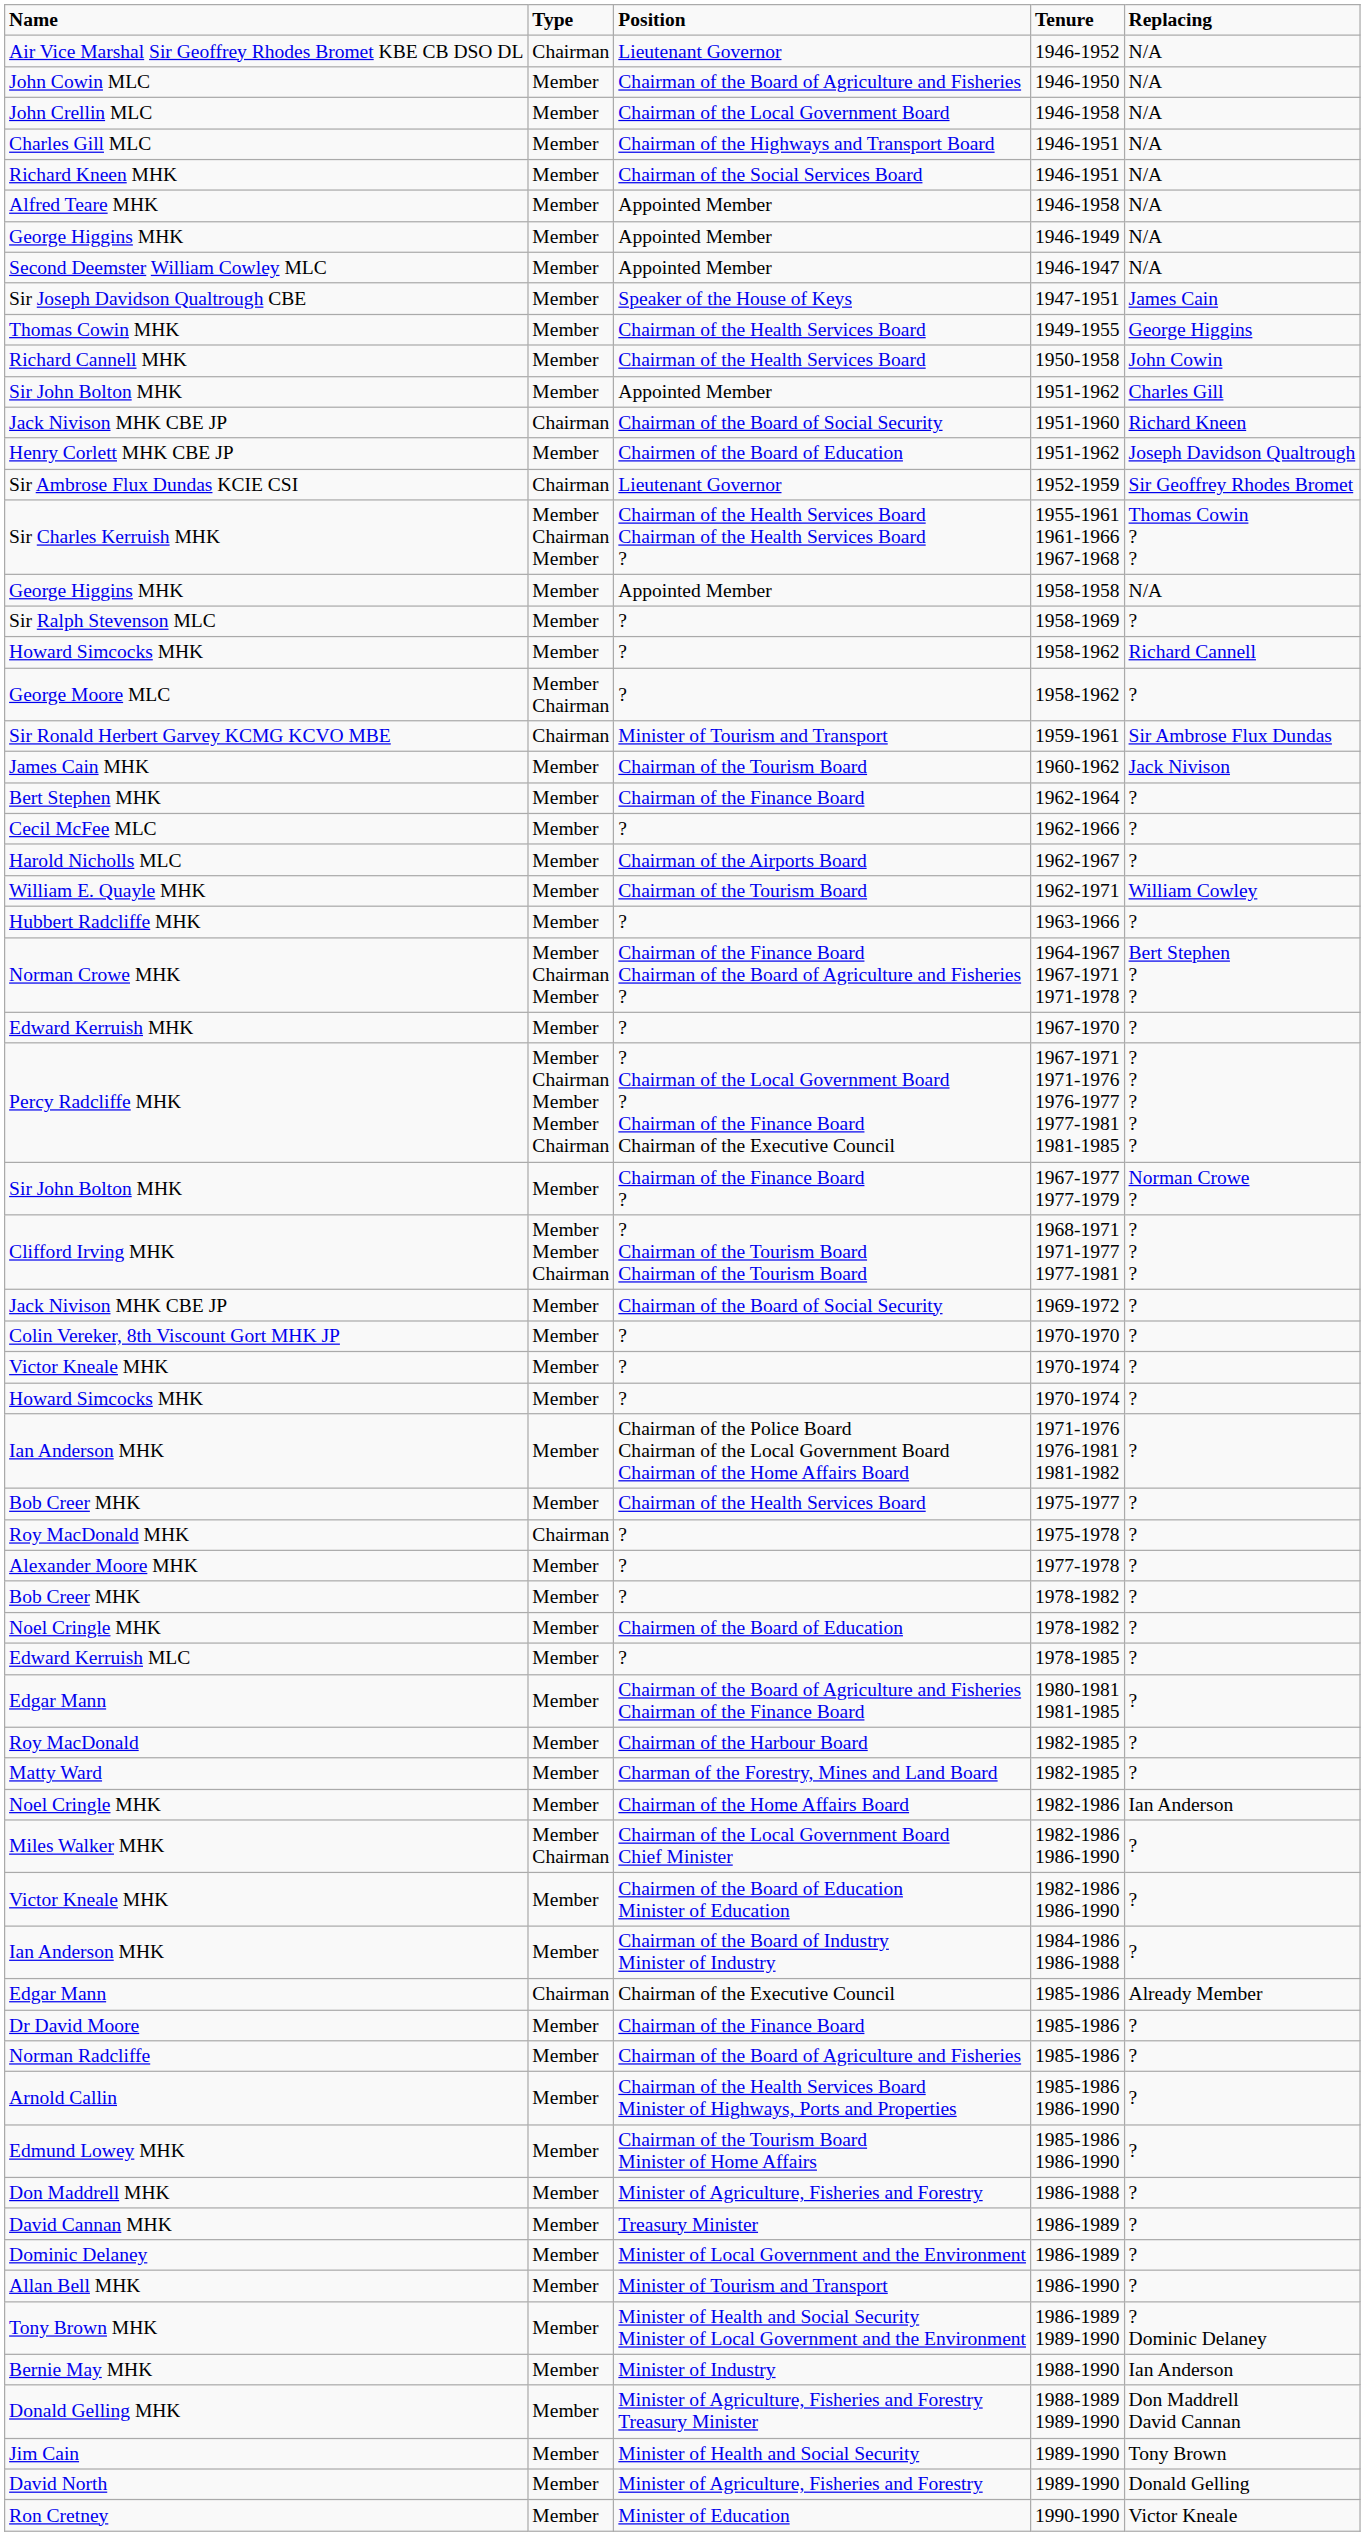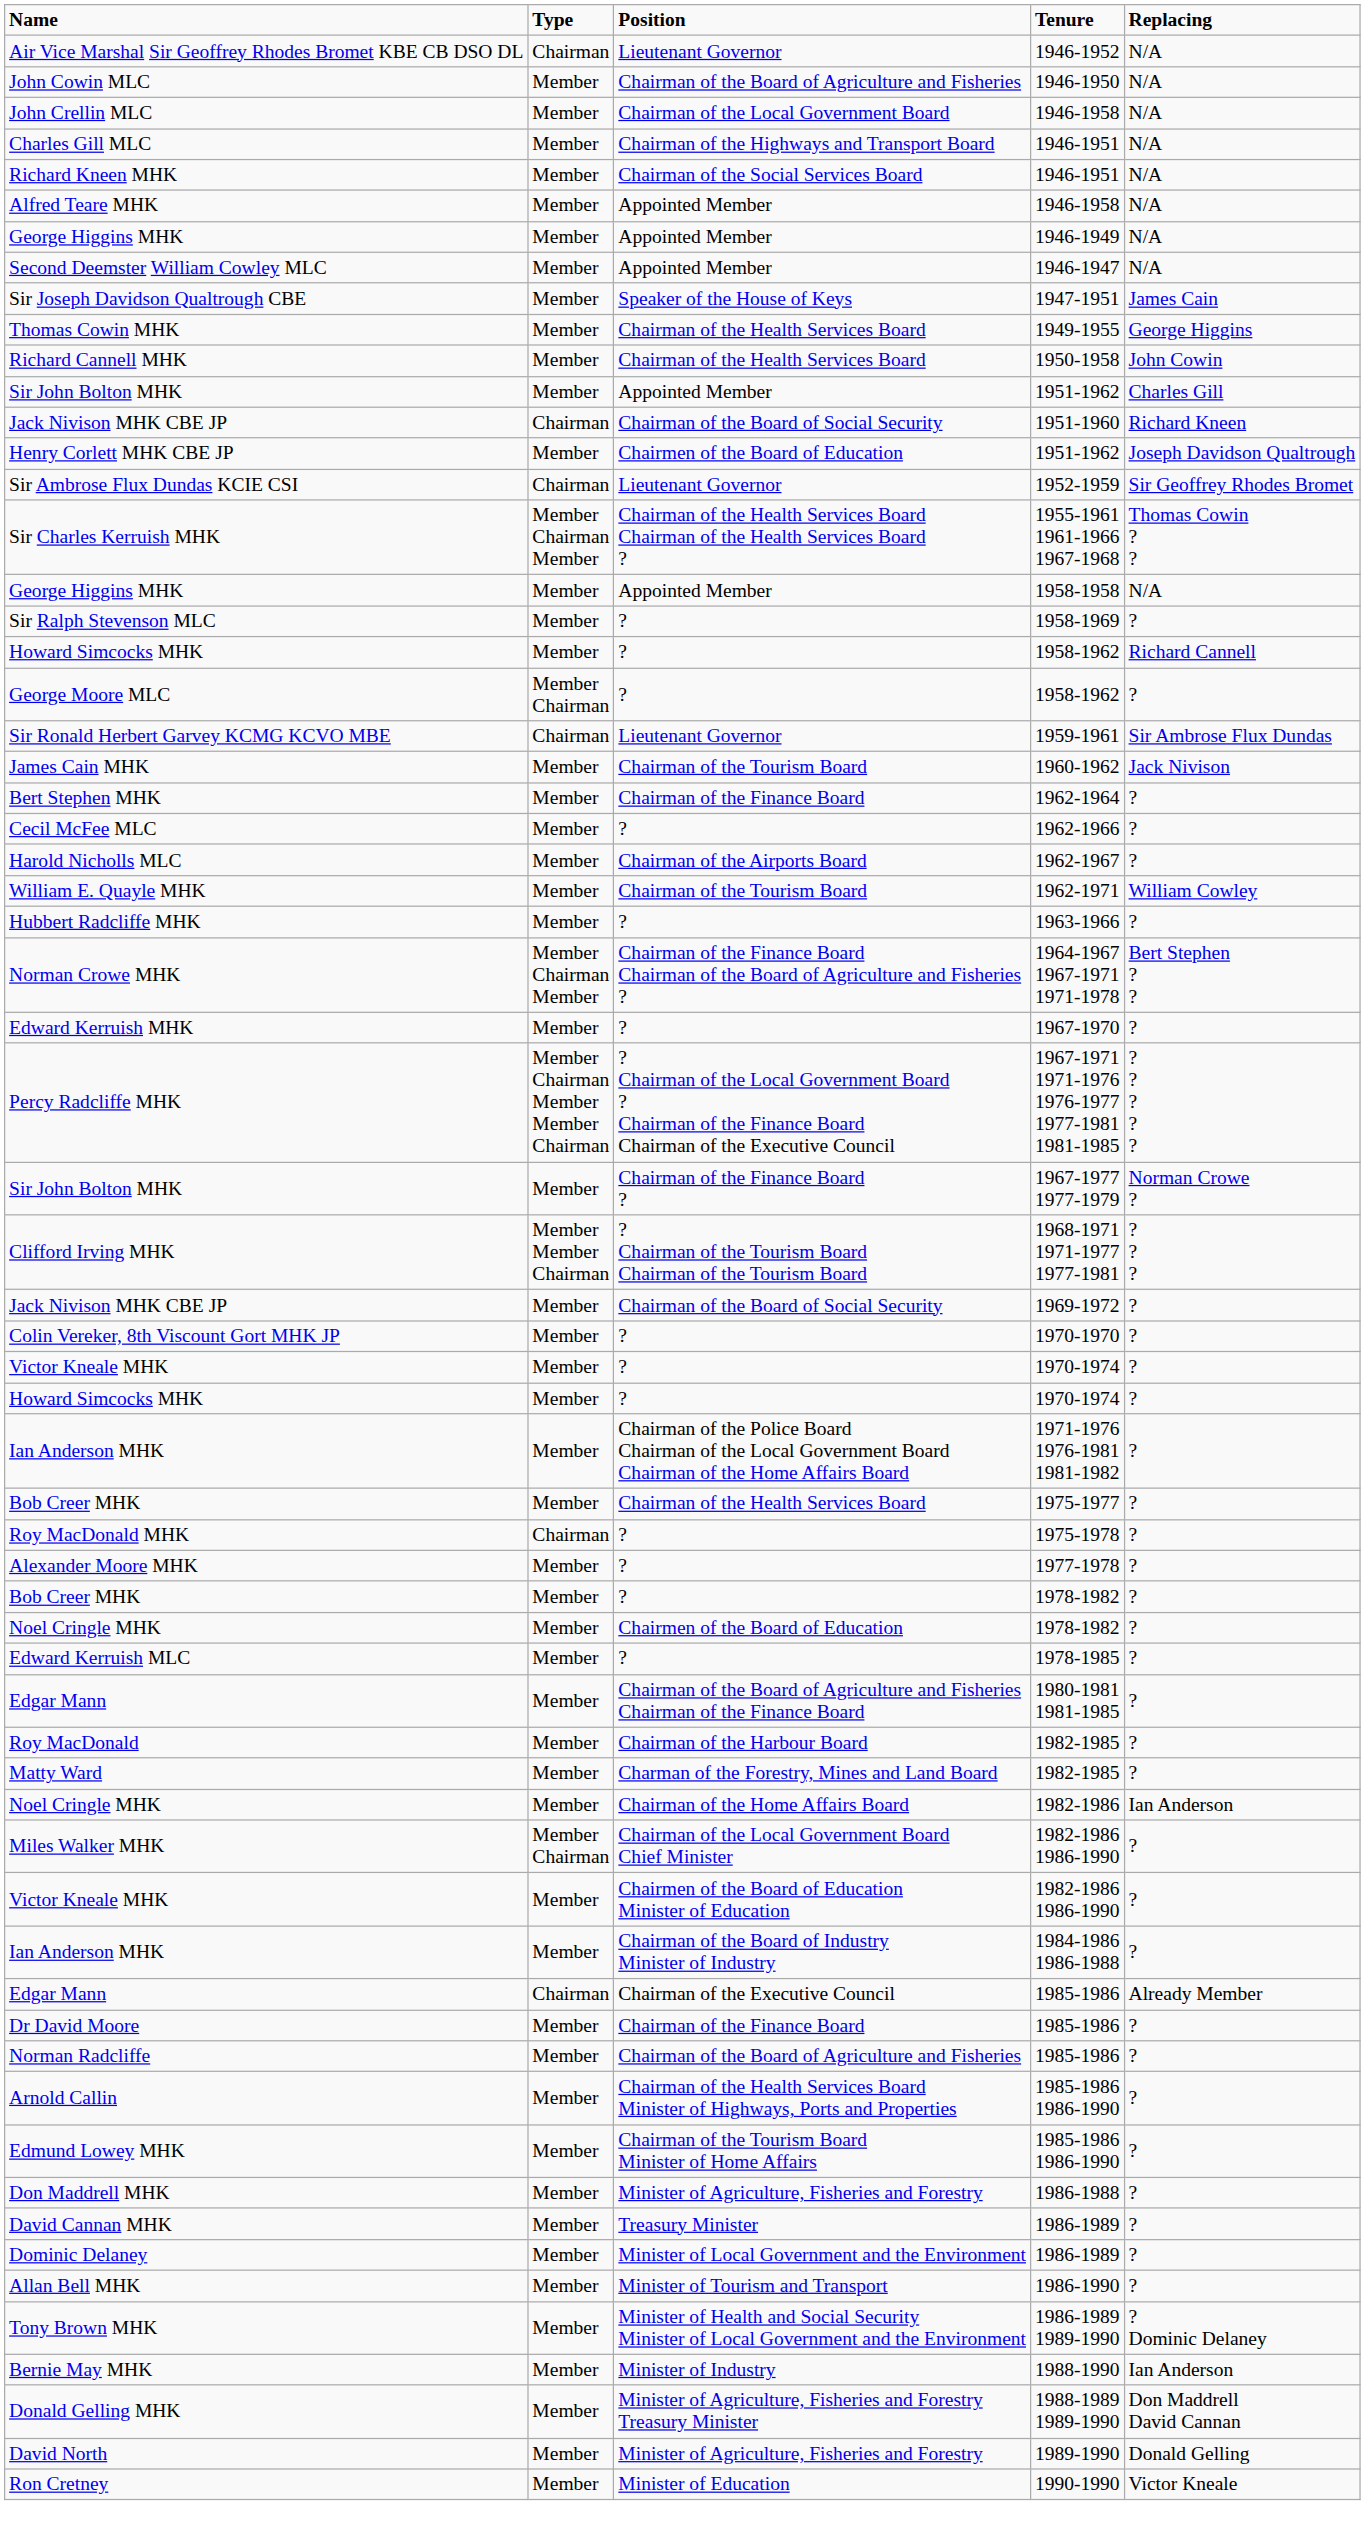Sir Ronald Herbert Garvey KCMG KCVO MBE | Position: Minister of Tourism and Transport -> Lieutenant Governor
- row: Jim Cain | Member | Minister of Health and Social Security | 1989-1990 | Tony Brown
